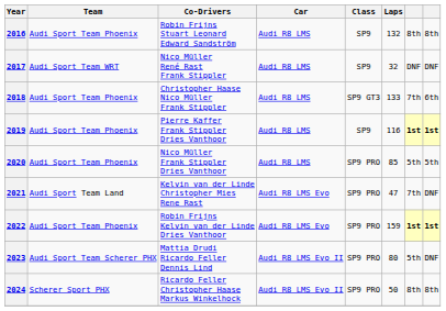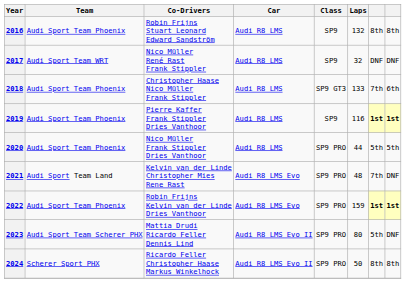2020 | Laps: 85 -> 44
2021 | Laps: 47 -> 48
